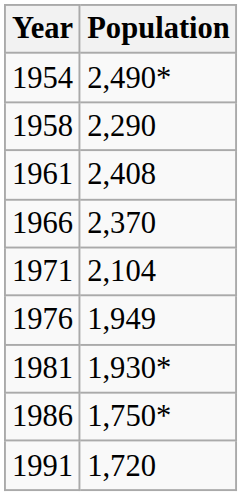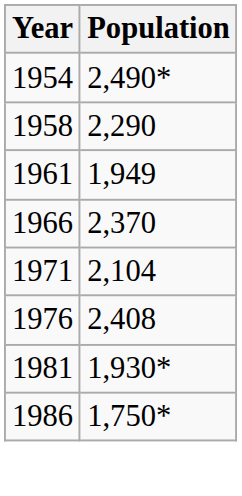1961 | Population: 2,408 -> 1,949
1976 | Population: 1,949 -> 2,408
- row: 1991 | 1,720
